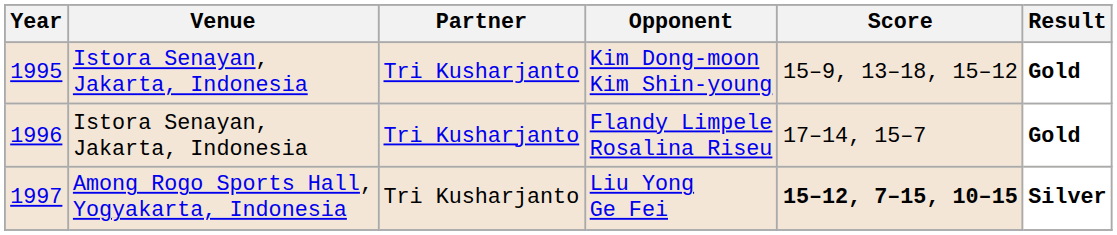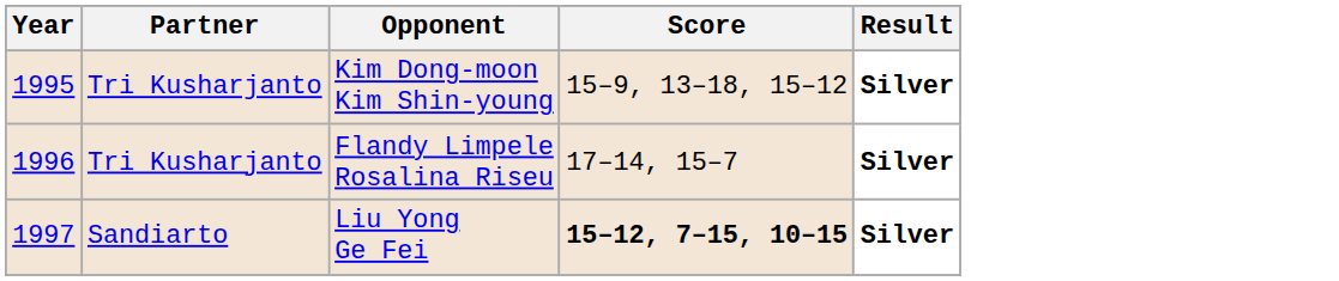- column: Venue | Istora Senayan, Jakarta, Indonesia | Istora Senayan, Jakarta, Indonesia | Among Rogo Sports Hall, Yogyakarta, Indonesia
Kim Dong-moon Kim Shin-young | Result: Gold -> Silver
Flandy Limpele Rosalina Riseu | Result: Gold -> Silver
Liu Yong Ge Fei | Partner: Tri Kusharjanto -> Sandiarto
